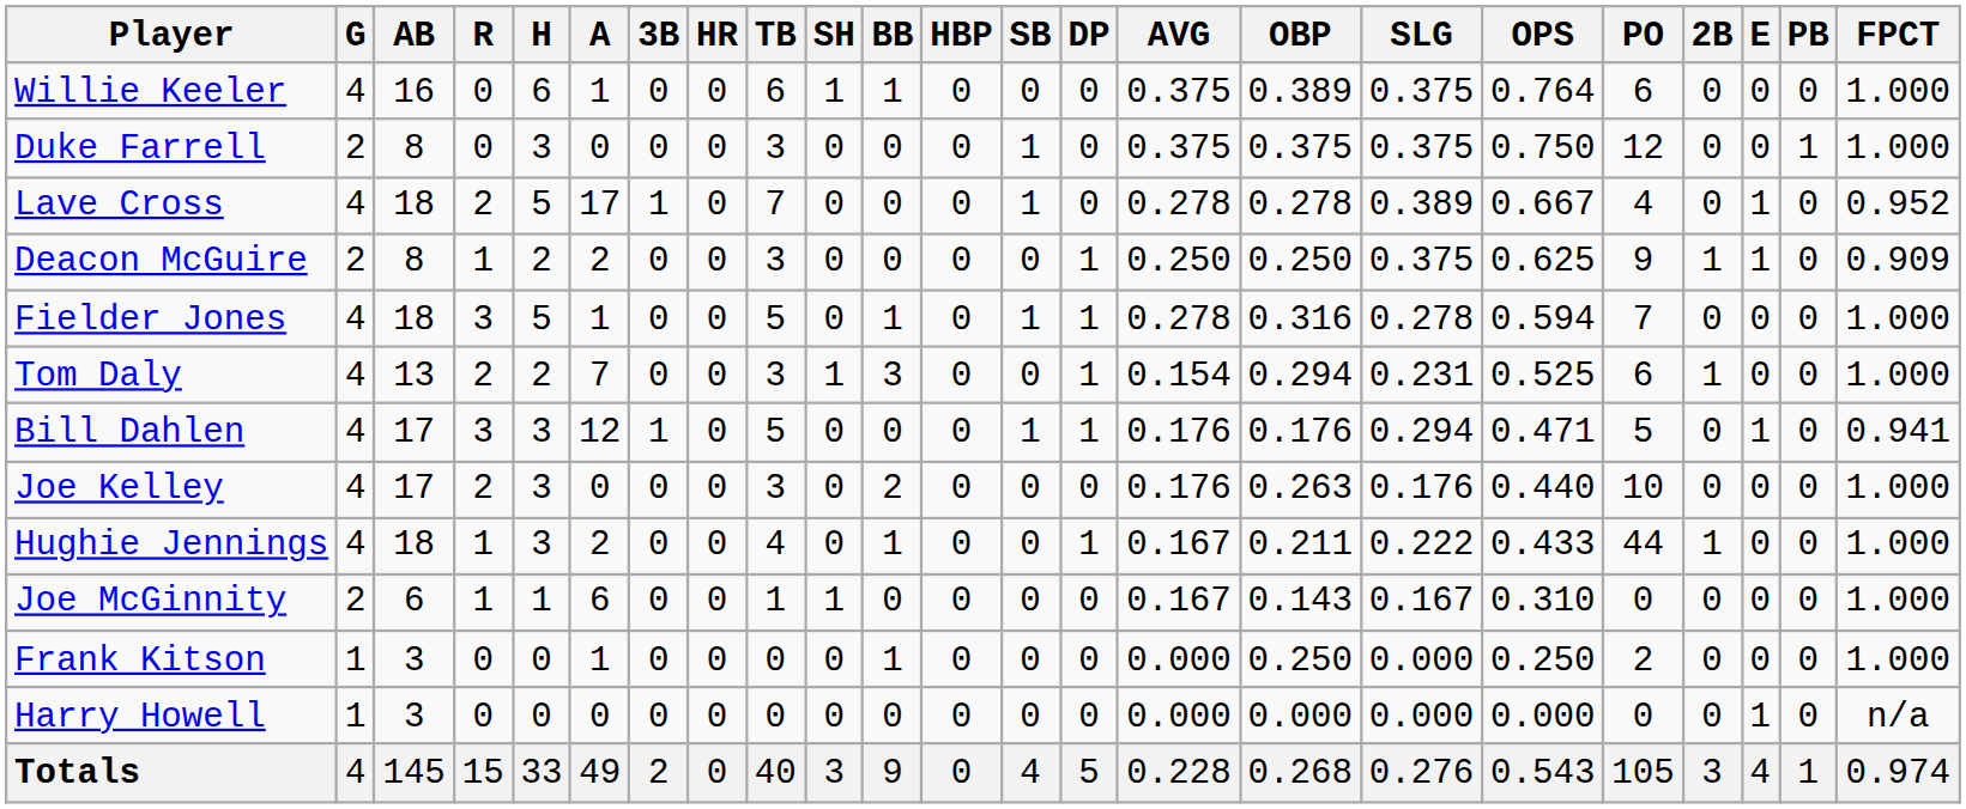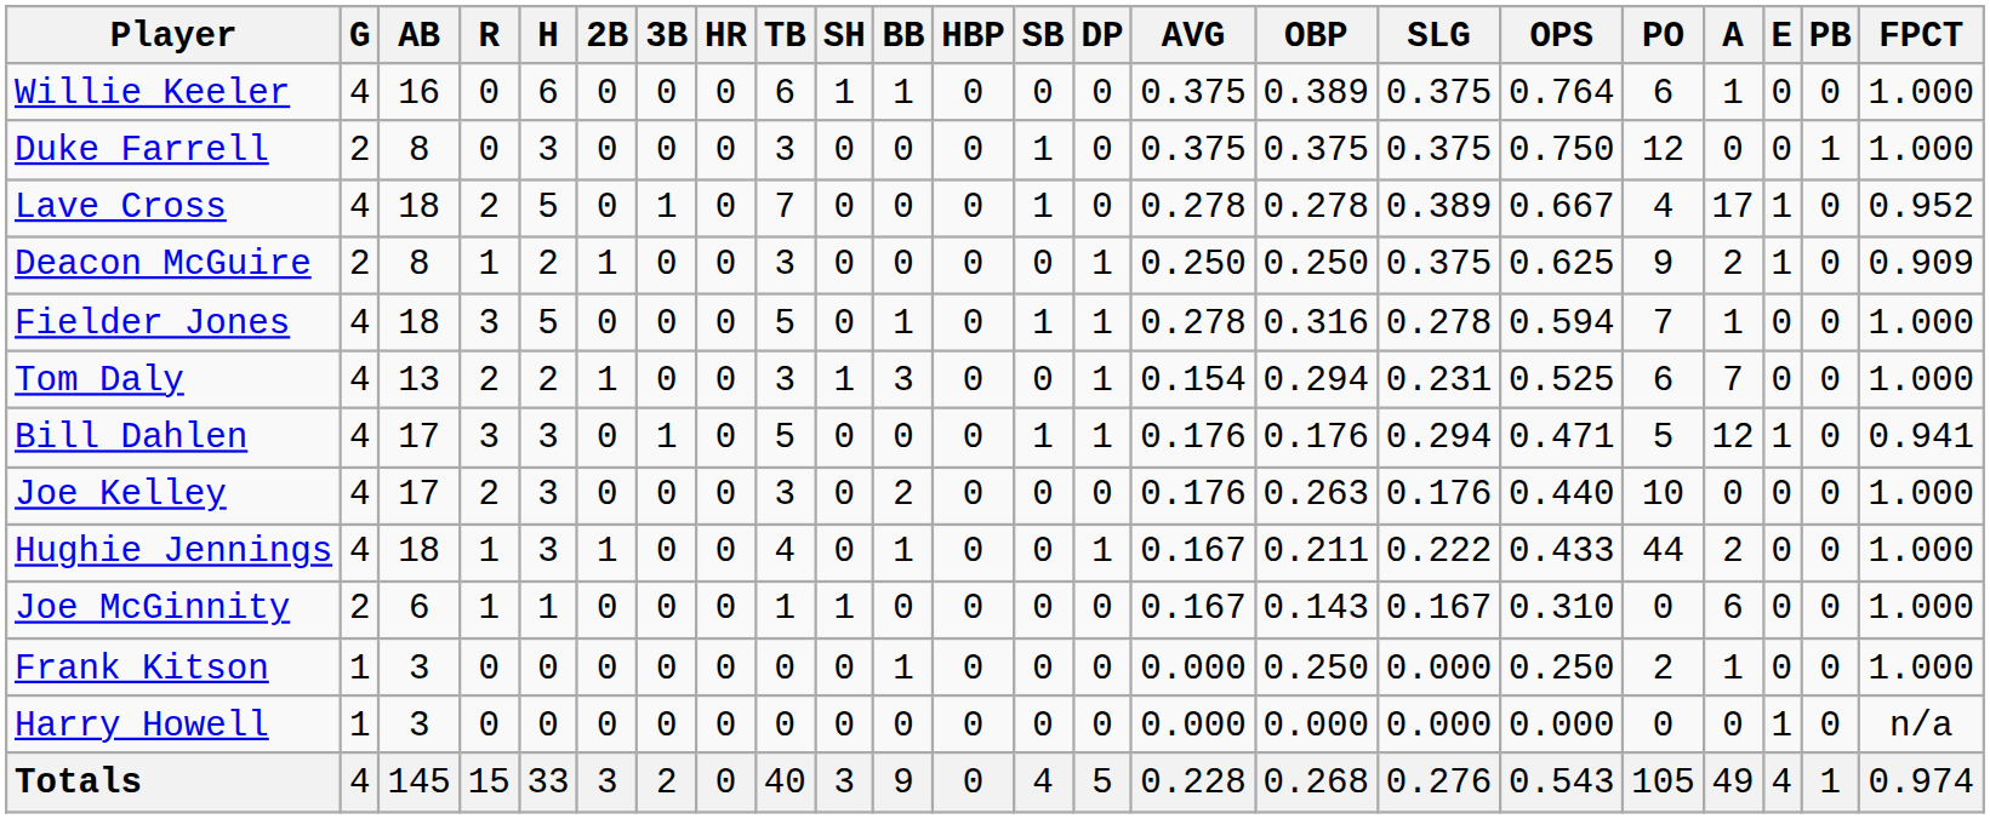columns swapped: 2B <-> A
